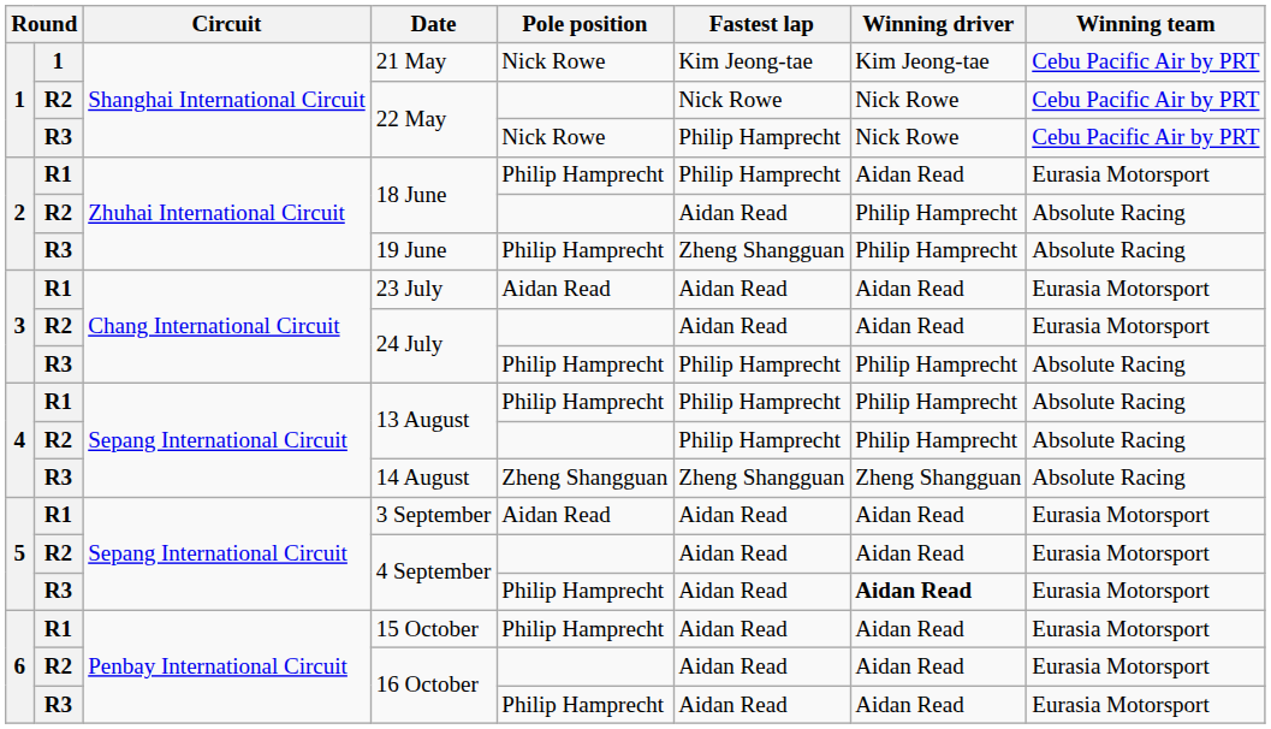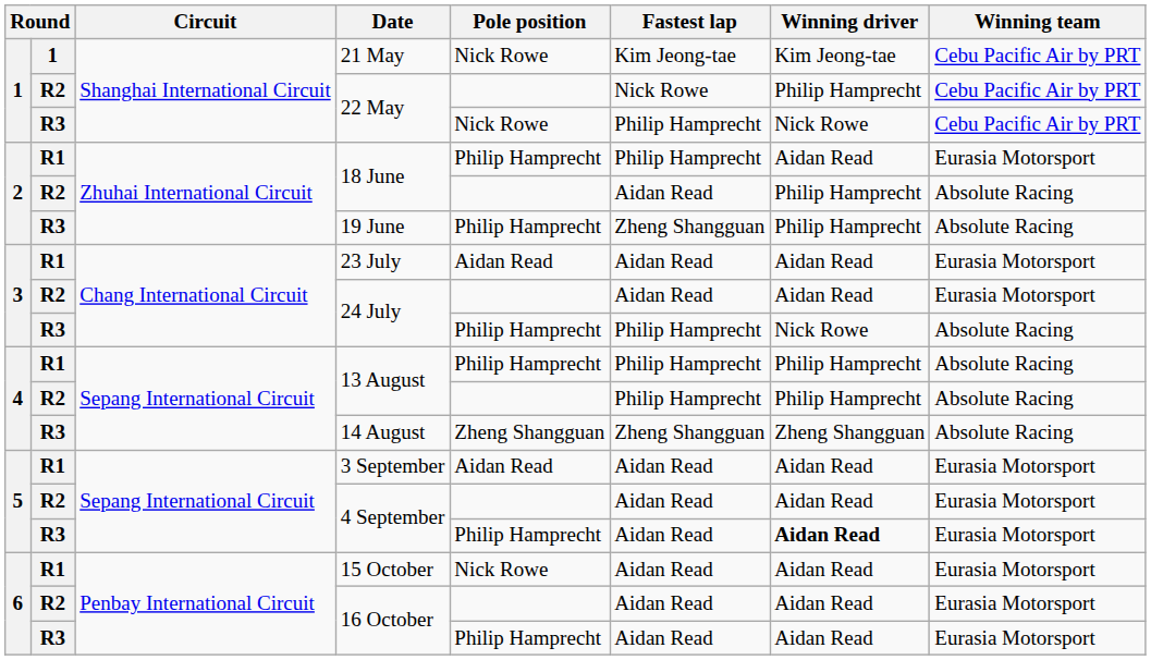R2 / 22 May | Winning driver: Nick Rowe -> Philip Hamprecht
R3 / 24 July | Winning driver: Philip Hamprecht -> Nick Rowe
15 October | Pole position: Philip Hamprecht -> Nick Rowe
